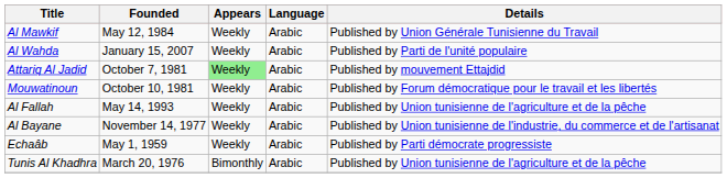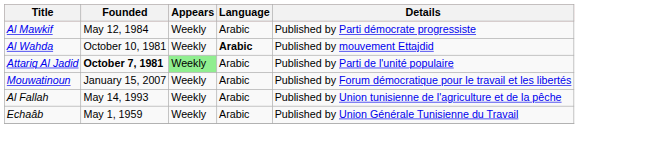Al Mawkif | Details: Published by Union Générale Tunisienne du Travail -> Published by Parti démocrate progressiste
Al Wahda | Founded: January 15, 2007 -> October 10, 1981
Al Wahda | Language: normal -> bold
Al Wahda | Details: Published by Parti de l'unité populaire -> Published by mouvement Ettajdid
Attariq Al Jadid | Founded: normal -> bold
Attariq Al Jadid | Details: Published by mouvement Ettajdid -> Published by Parti de l'unité populaire
Mouwatinoun | Founded: October 10, 1981 -> January 15, 2007
- row: Al Bayane | November 14, 1977 | Weekly | Arabic | Published by Union tunisienne de l'industrie, du commerce et de l'artisanat
Echaâb | Details: Published by Parti démocrate progressiste -> Published by Union Générale Tunisienne du Travail
- row: Tunis Al Khadhra | March 20, 1976 | Bimonthly | Arabic | Published by Union tunisienne de l'agriculture et de la pêche
